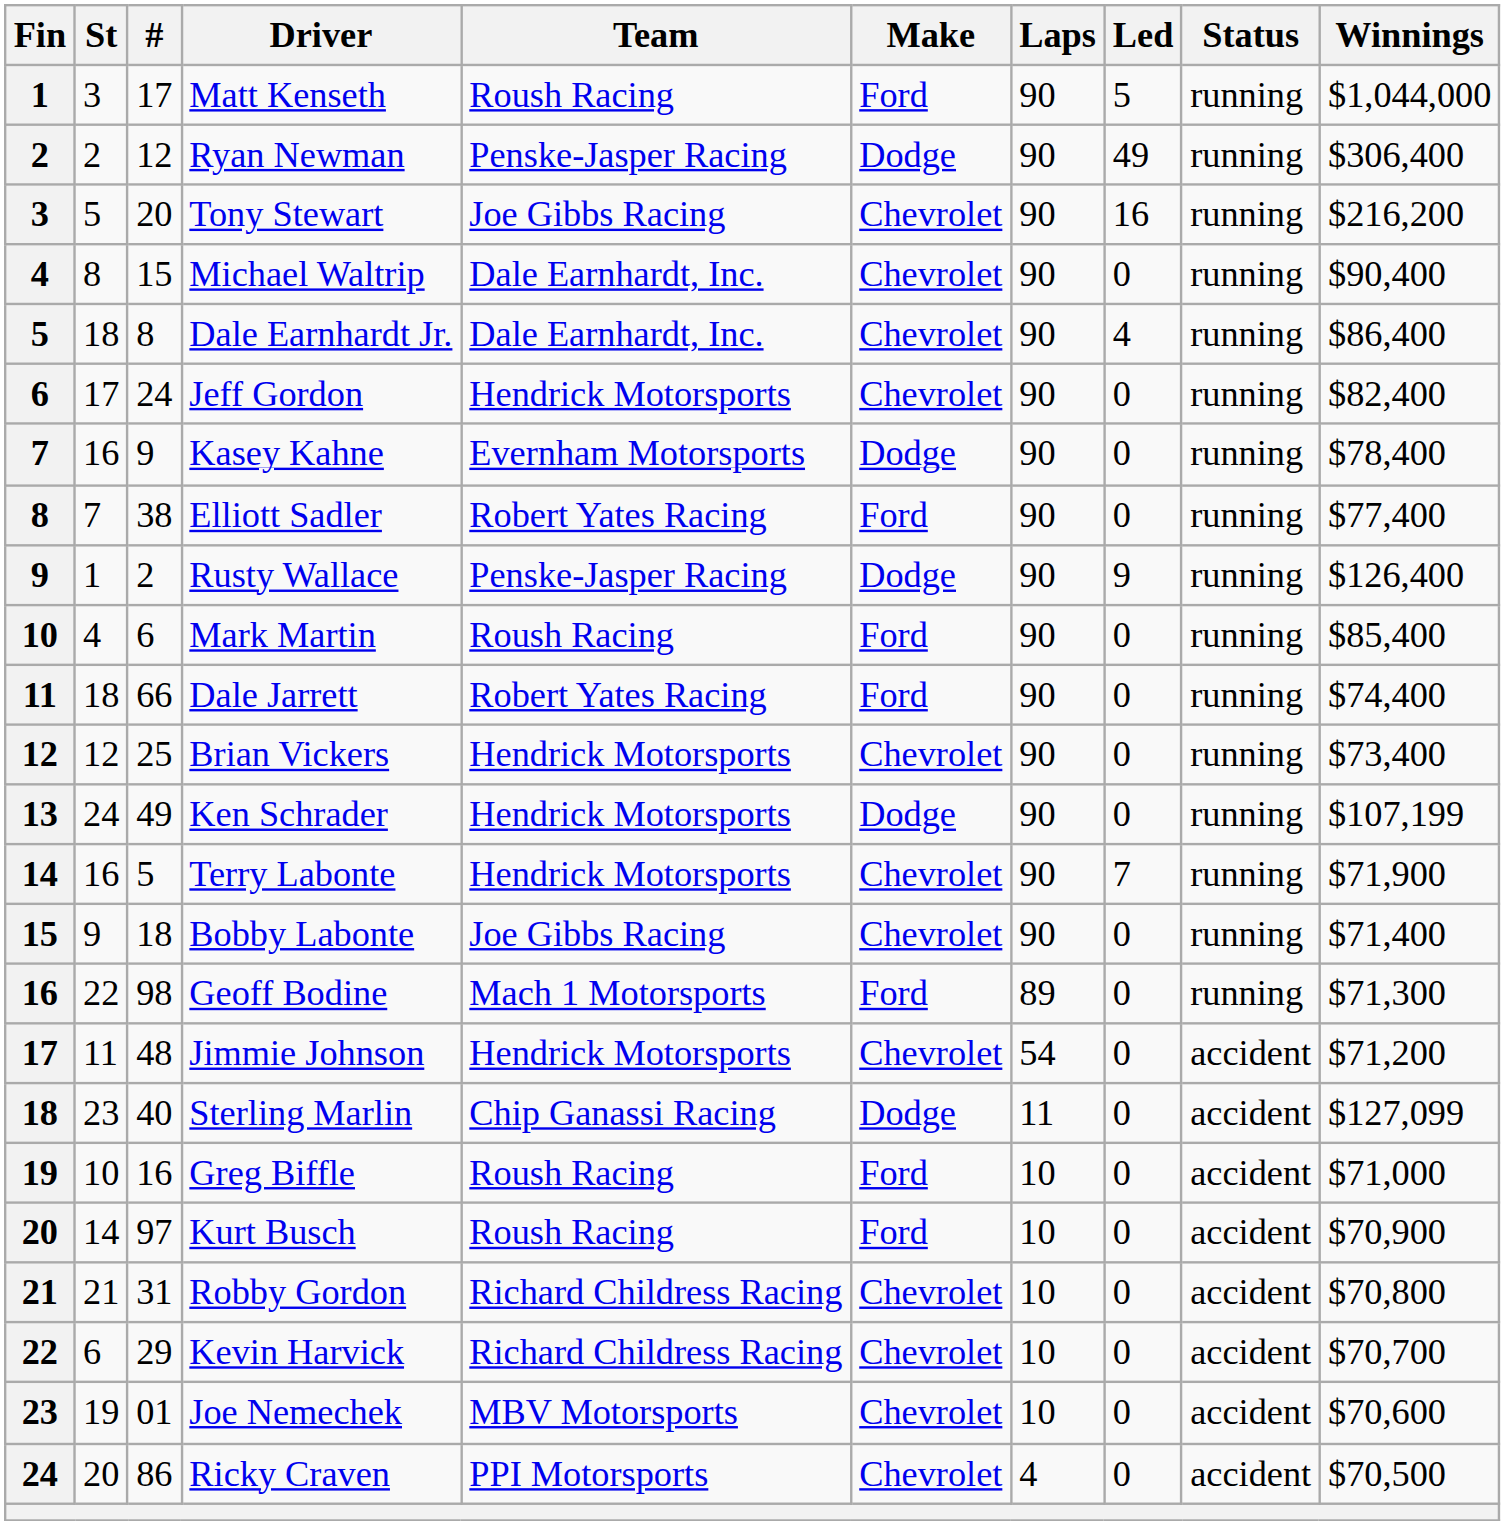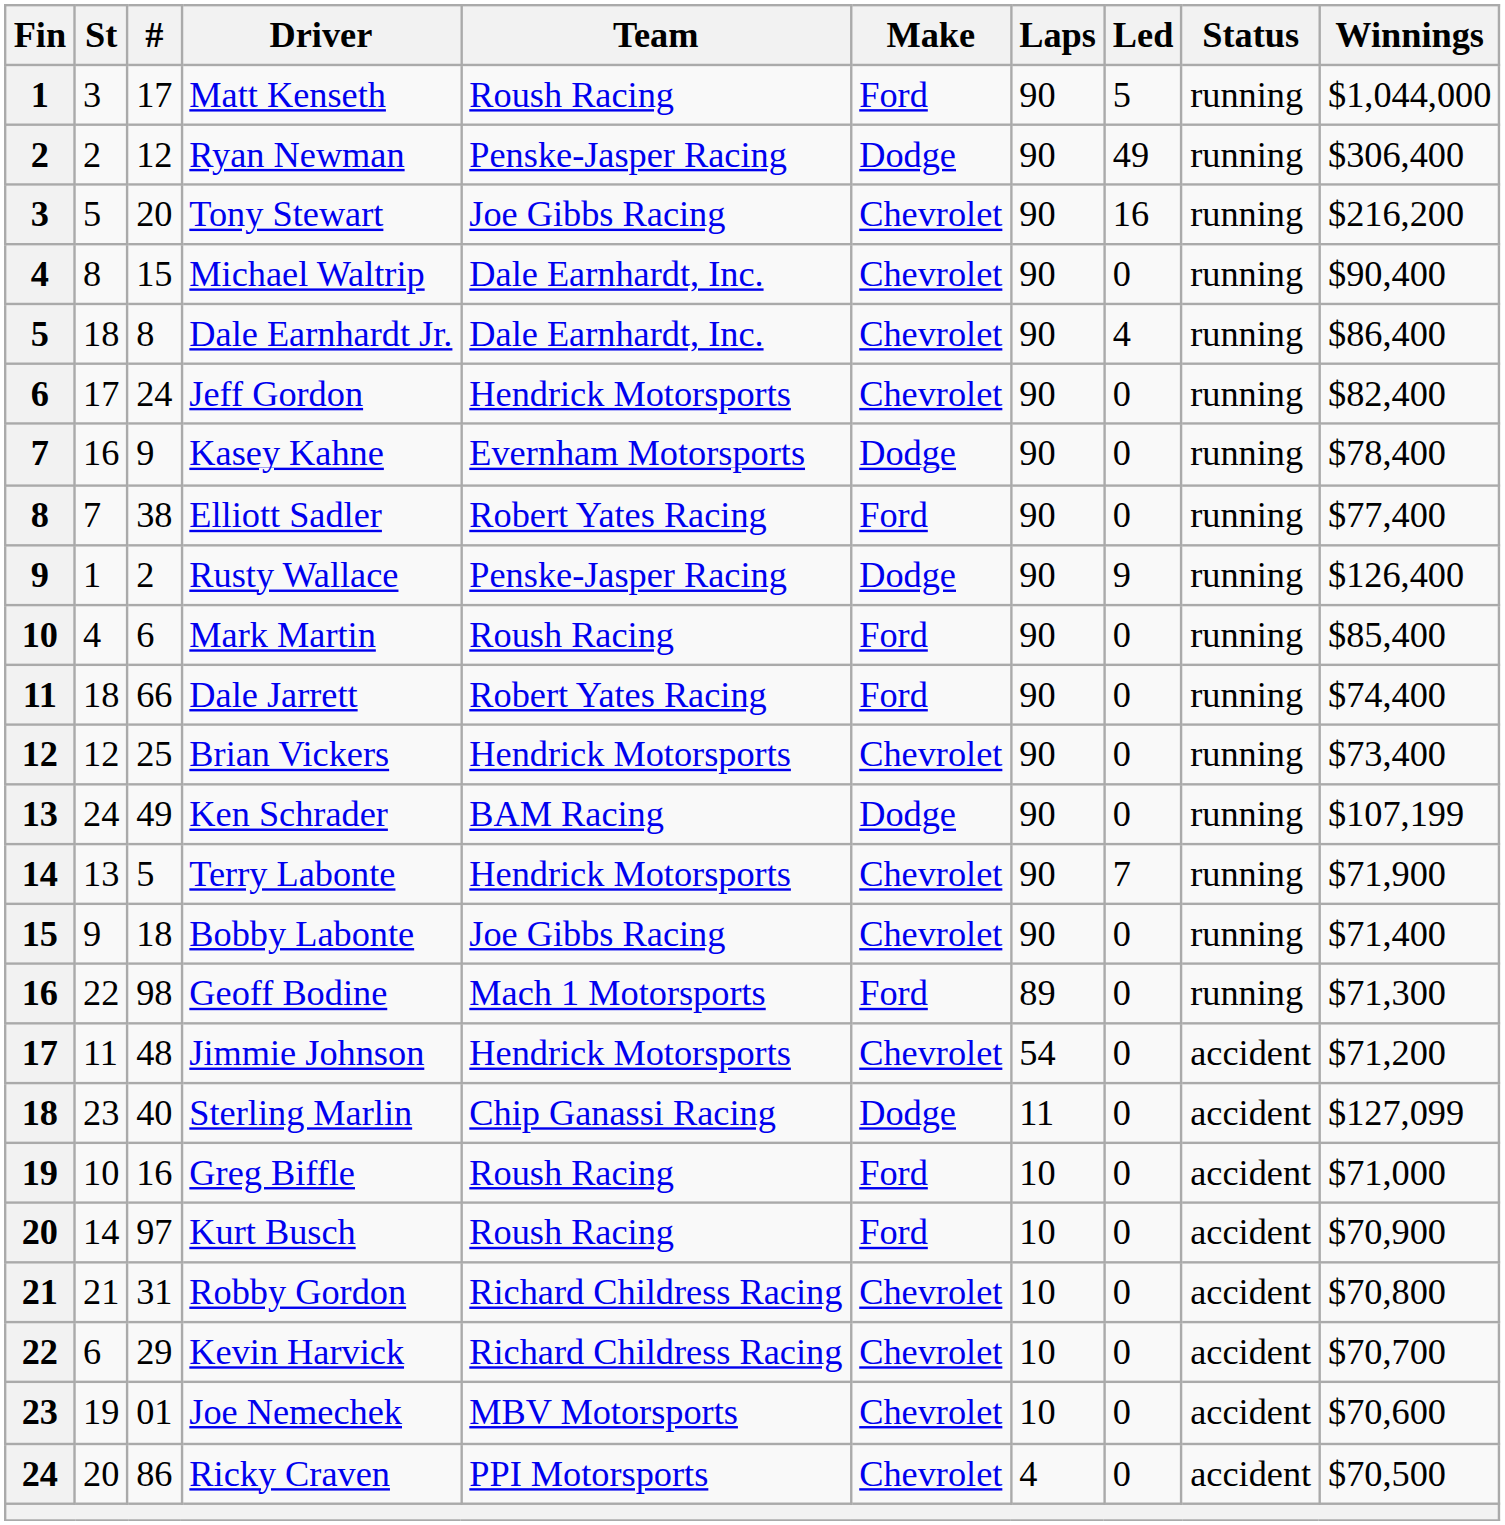Ken Schrader | Team: Hendrick Motorsports -> BAM Racing
Terry Labonte | St: 16 -> 13
